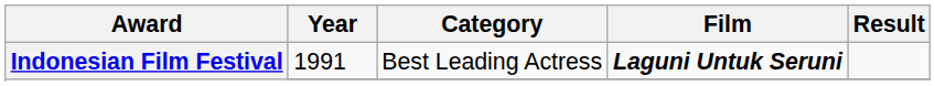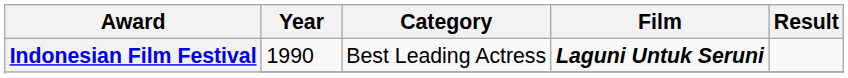Indonesian Film Festival / Best Leading Actress | Year: 1991 -> 1990
